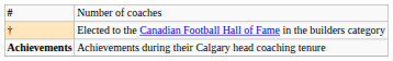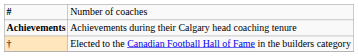rows swapped: † <-> Achievements
